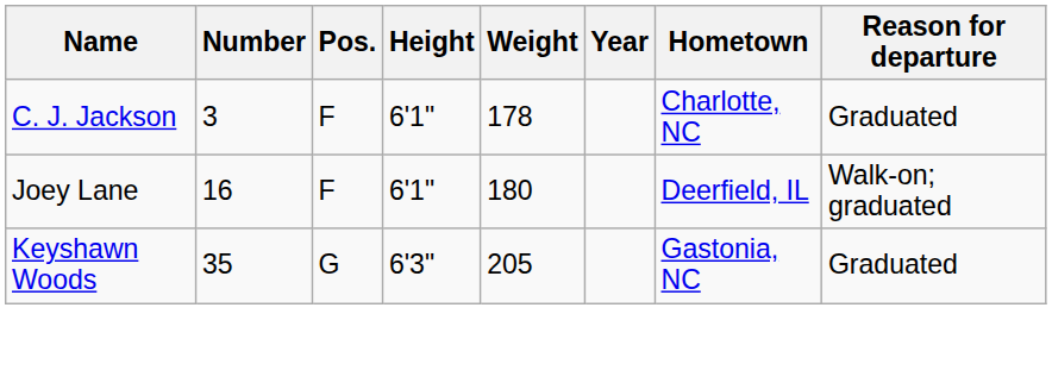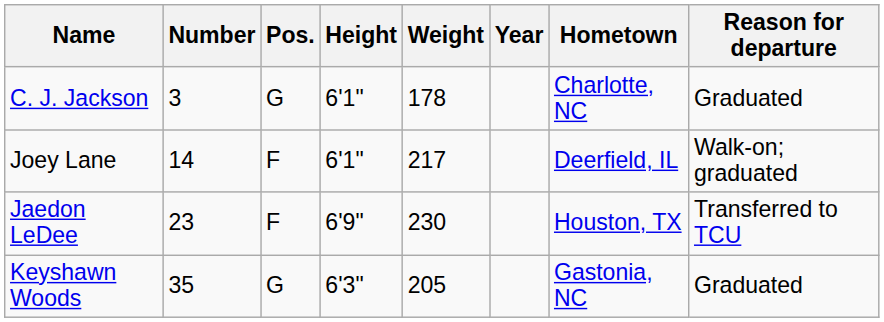C. J. Jackson | Pos.: F -> G
Joey Lane | Number: 16 -> 14
Joey Lane | Weight: 180 -> 217
+ row: Jaedon LeDee | 23 | F | 6'9" | 230 | Houston, TX | Transferred to TCU
